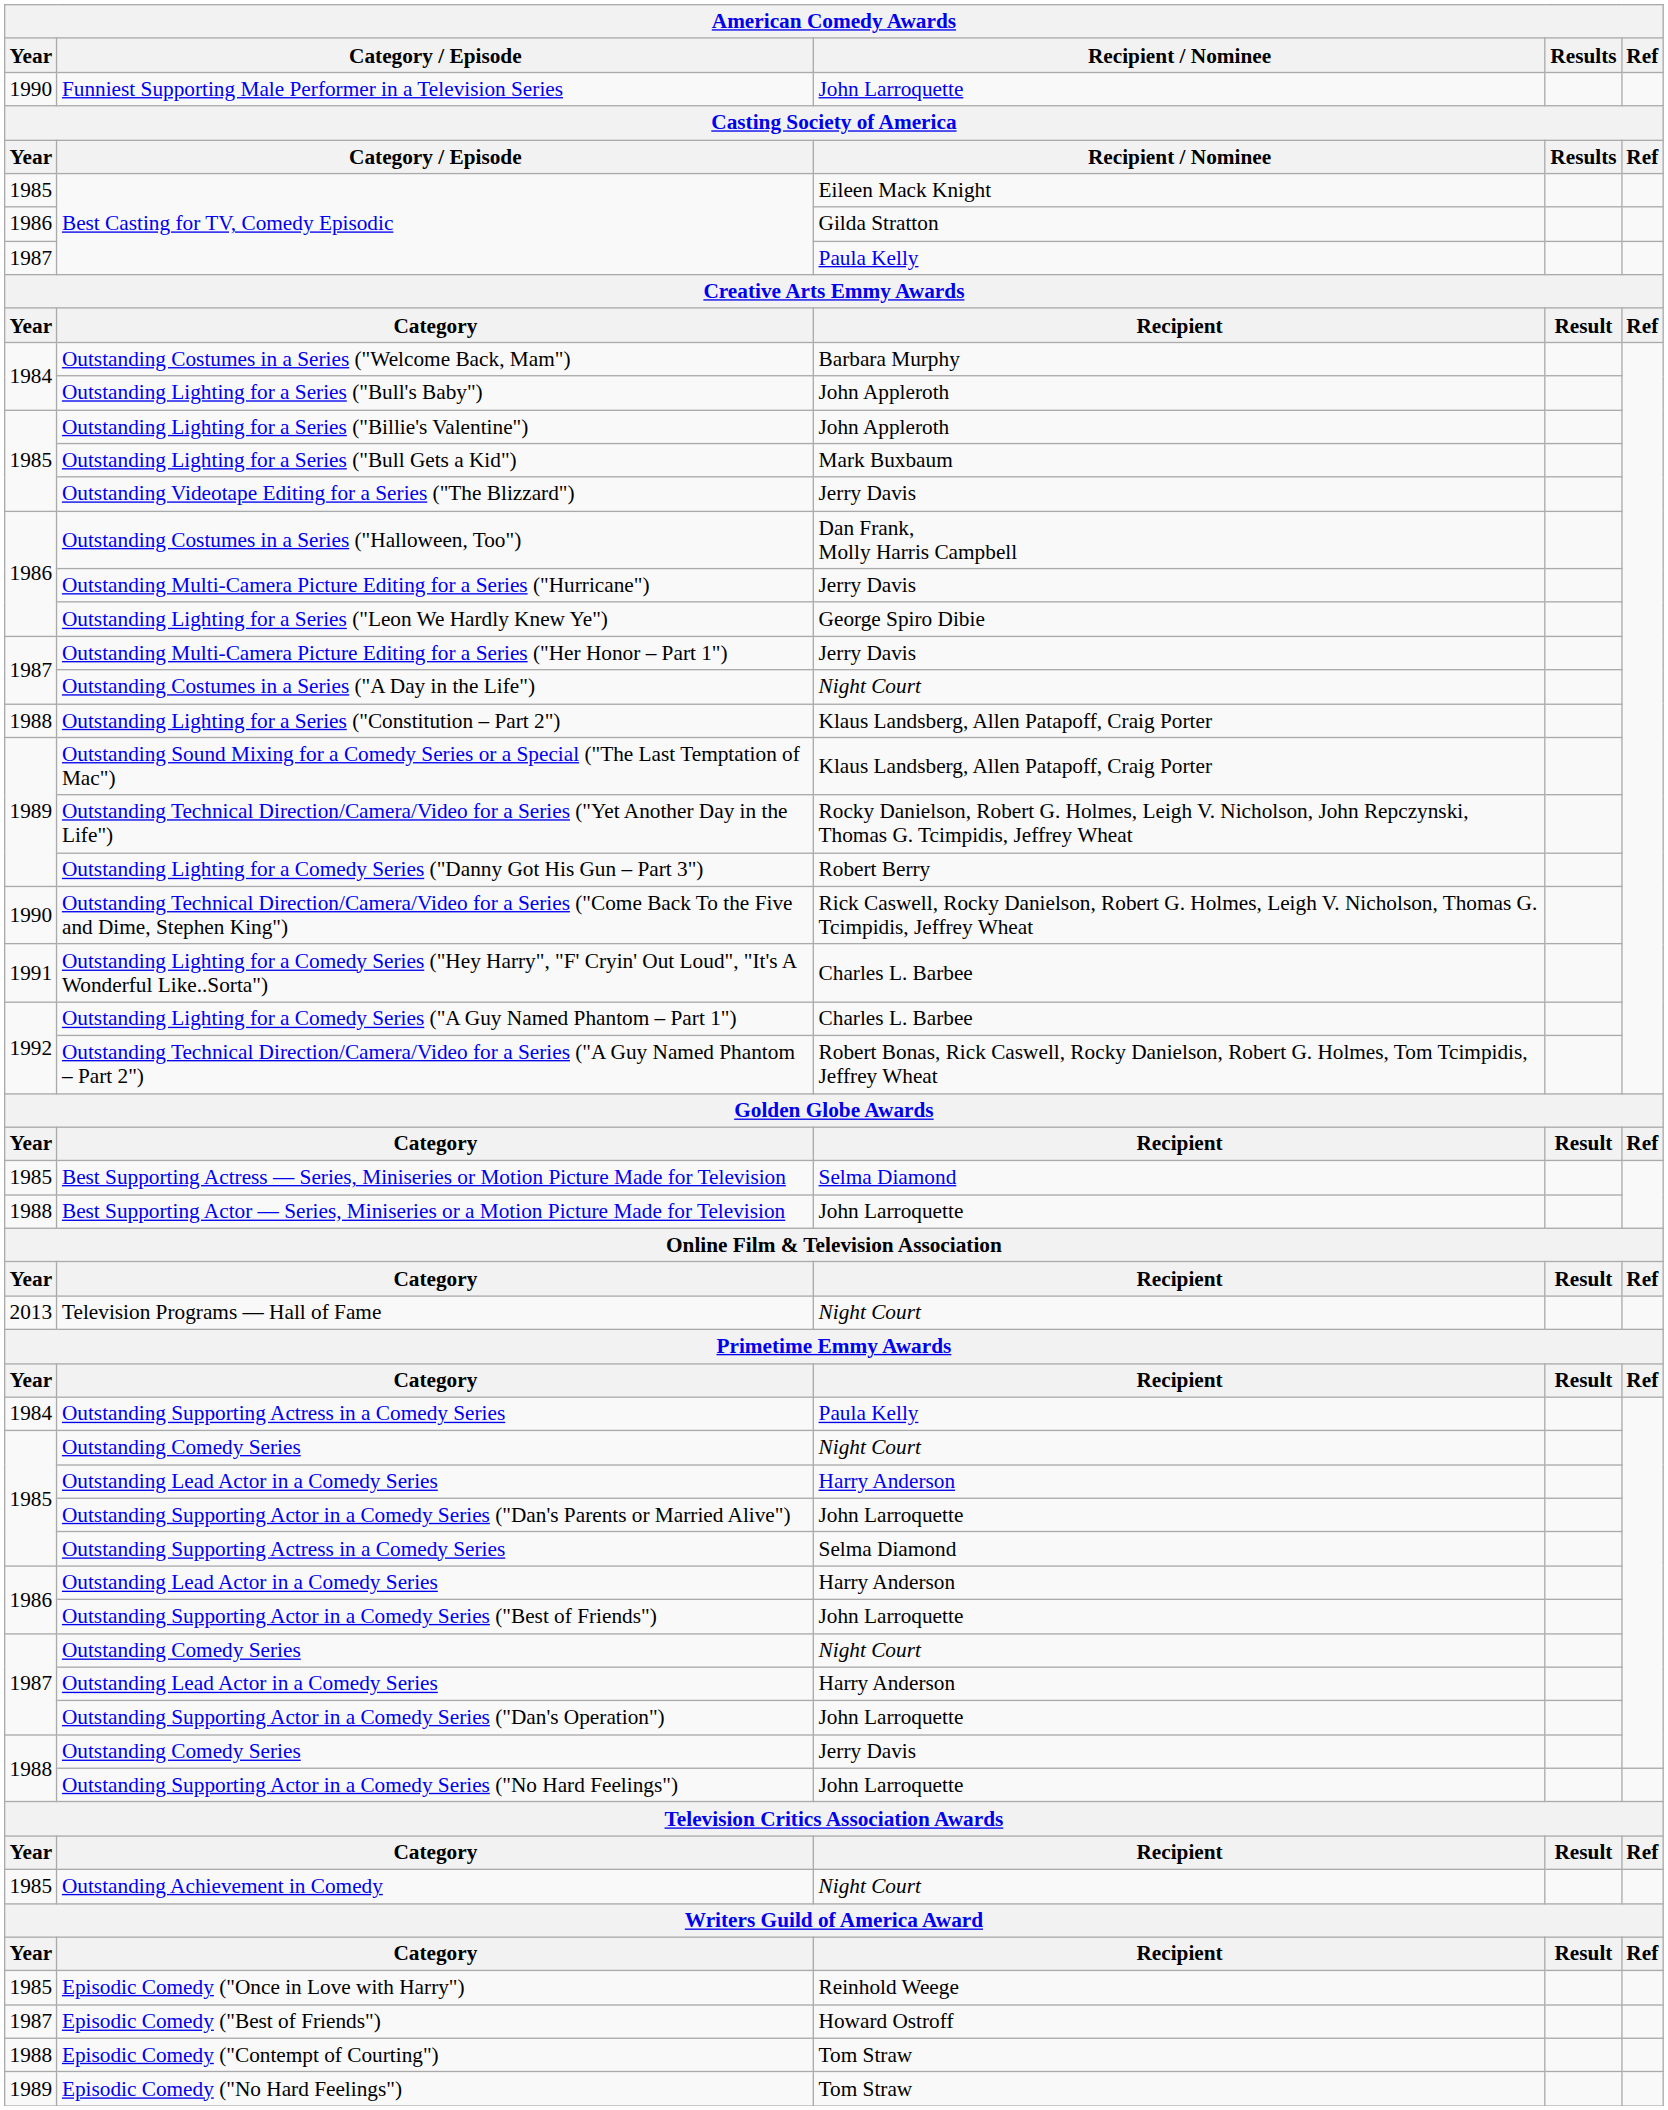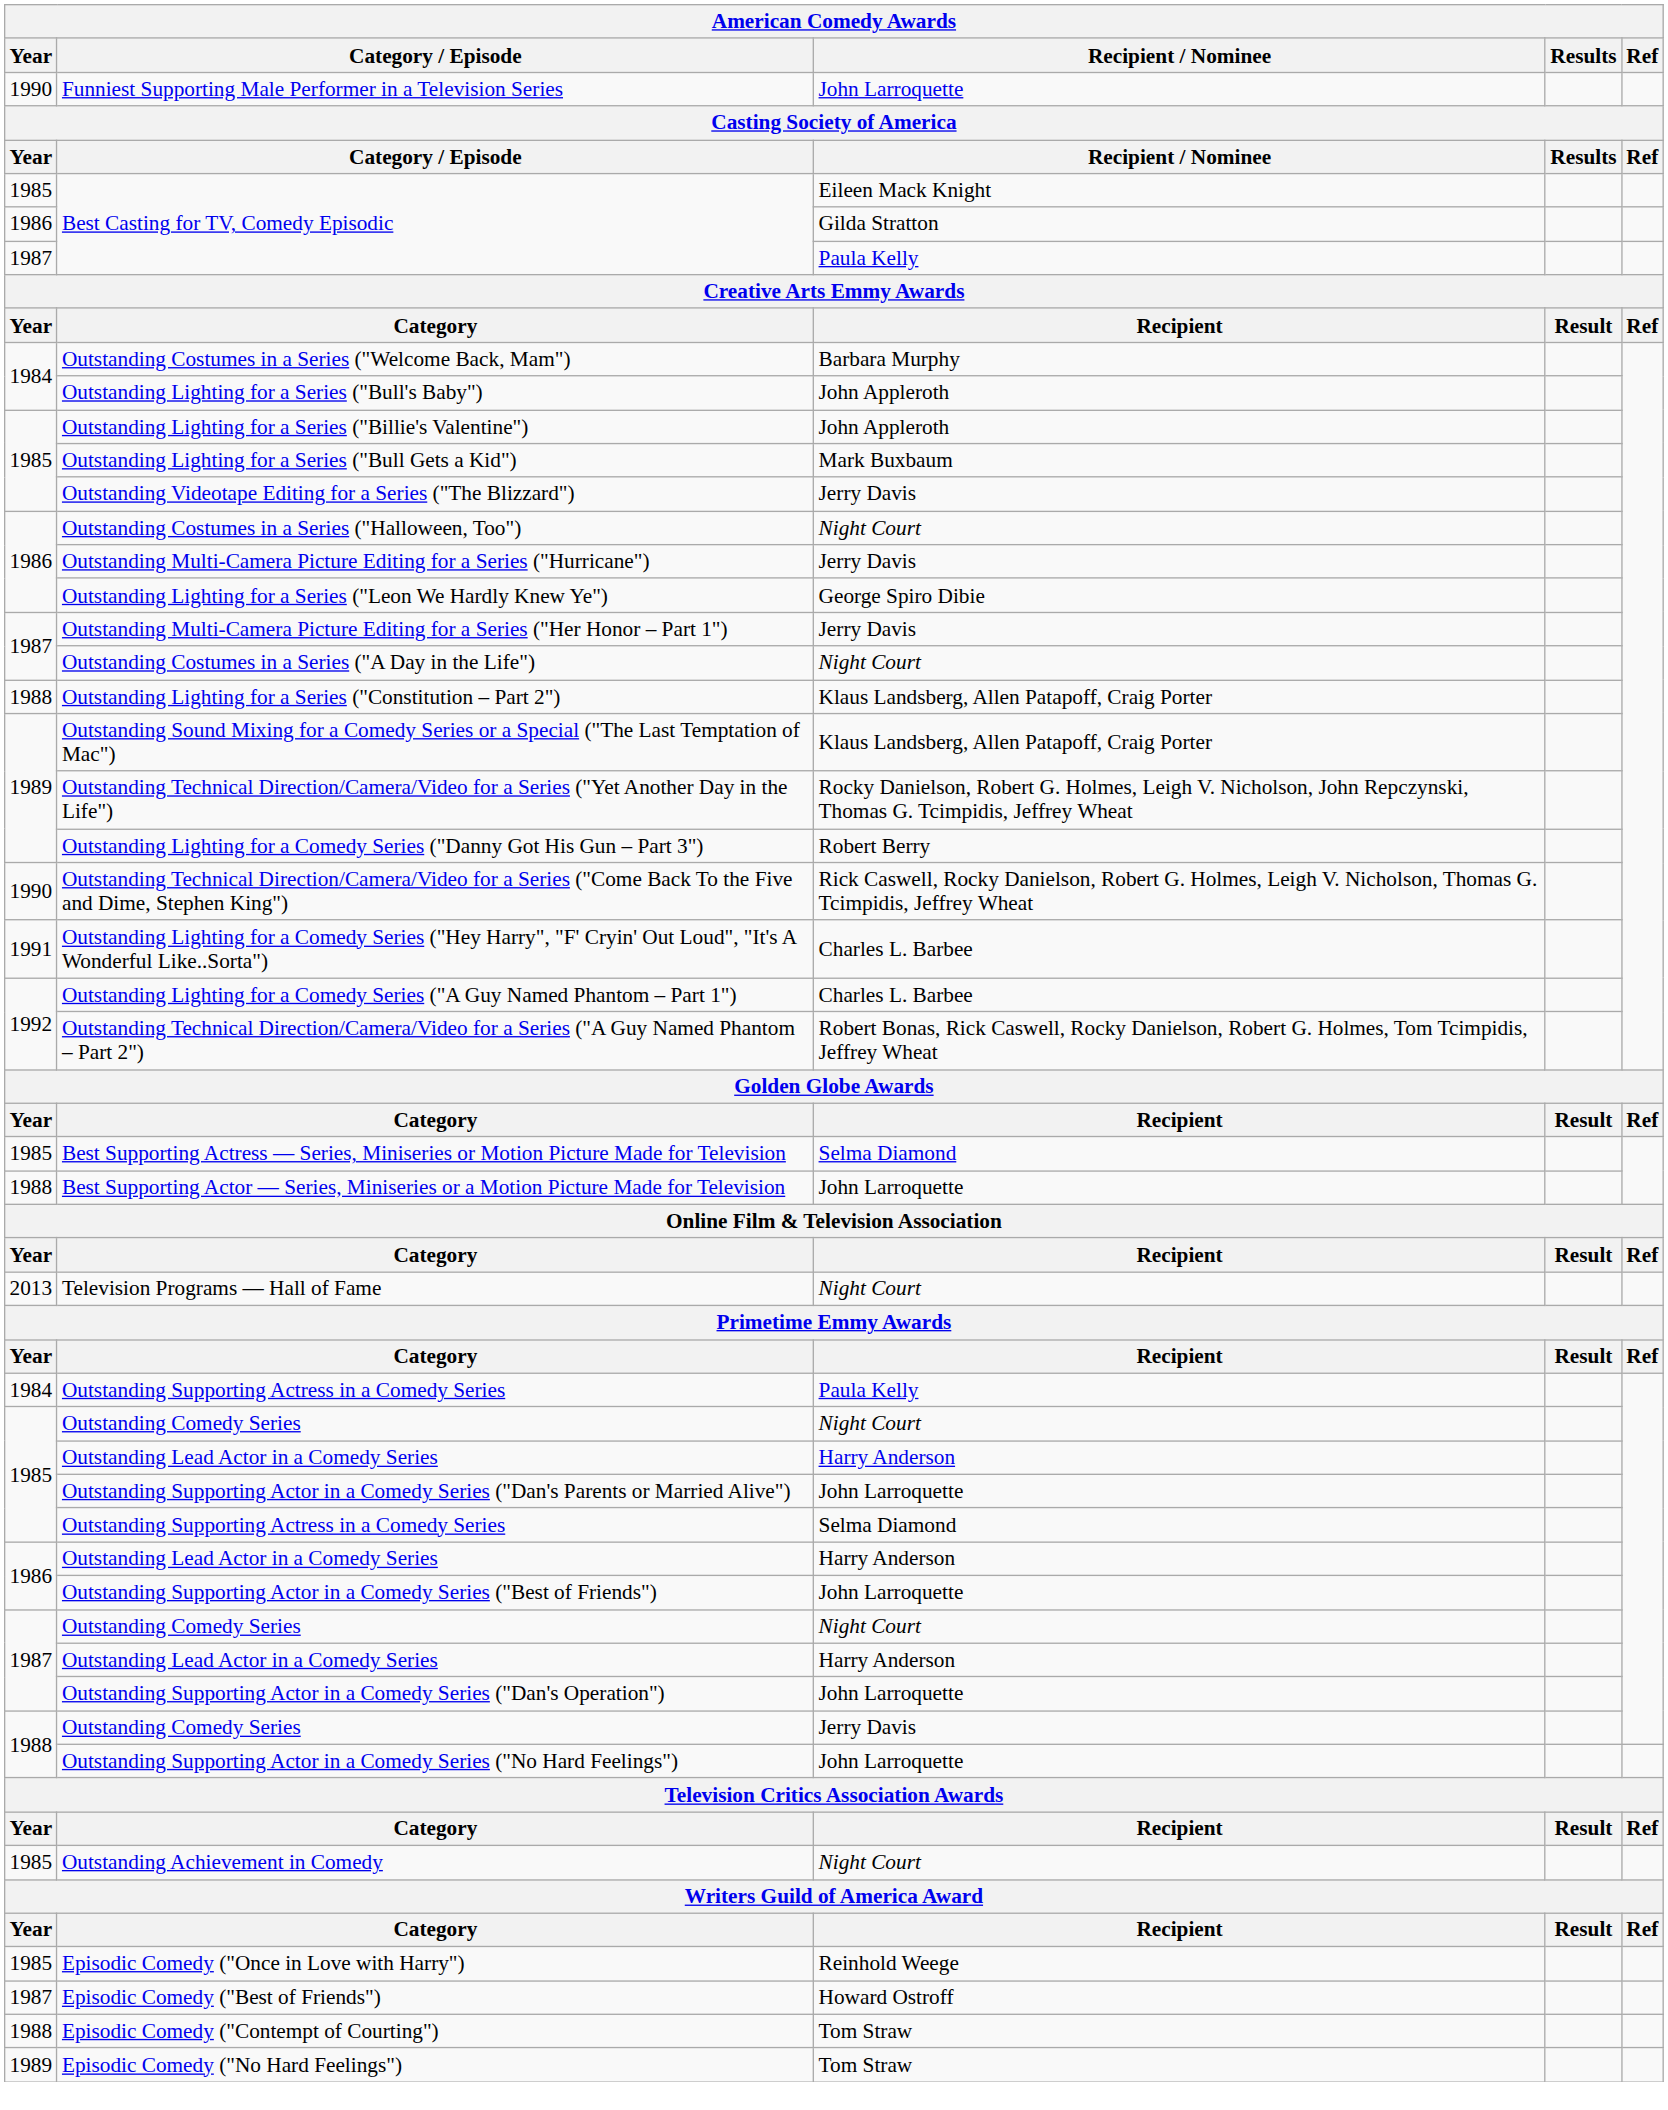Outstanding Costumes in a Series ("Halloween, Too") | Recipient / Nominee: Dan Frank, Molly Harris Campbell -> Night Court
